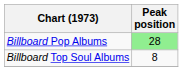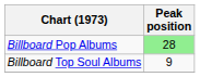Billboard Top Soul Albums | Peak position: 8 -> 9
